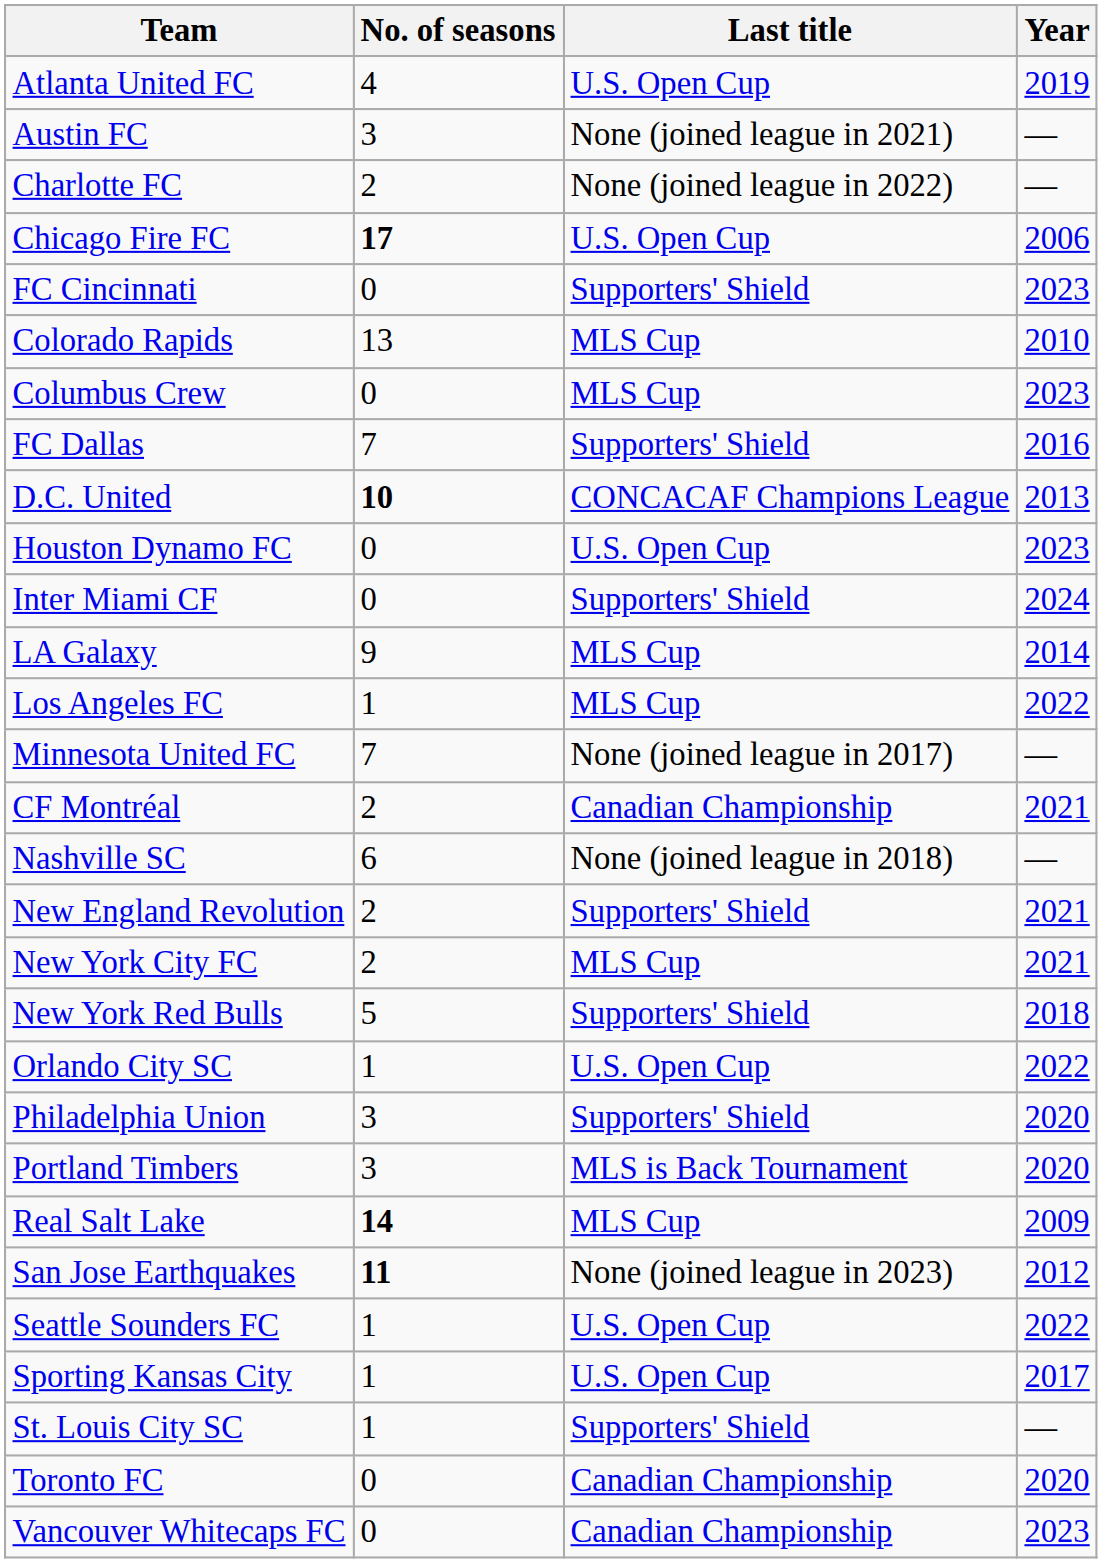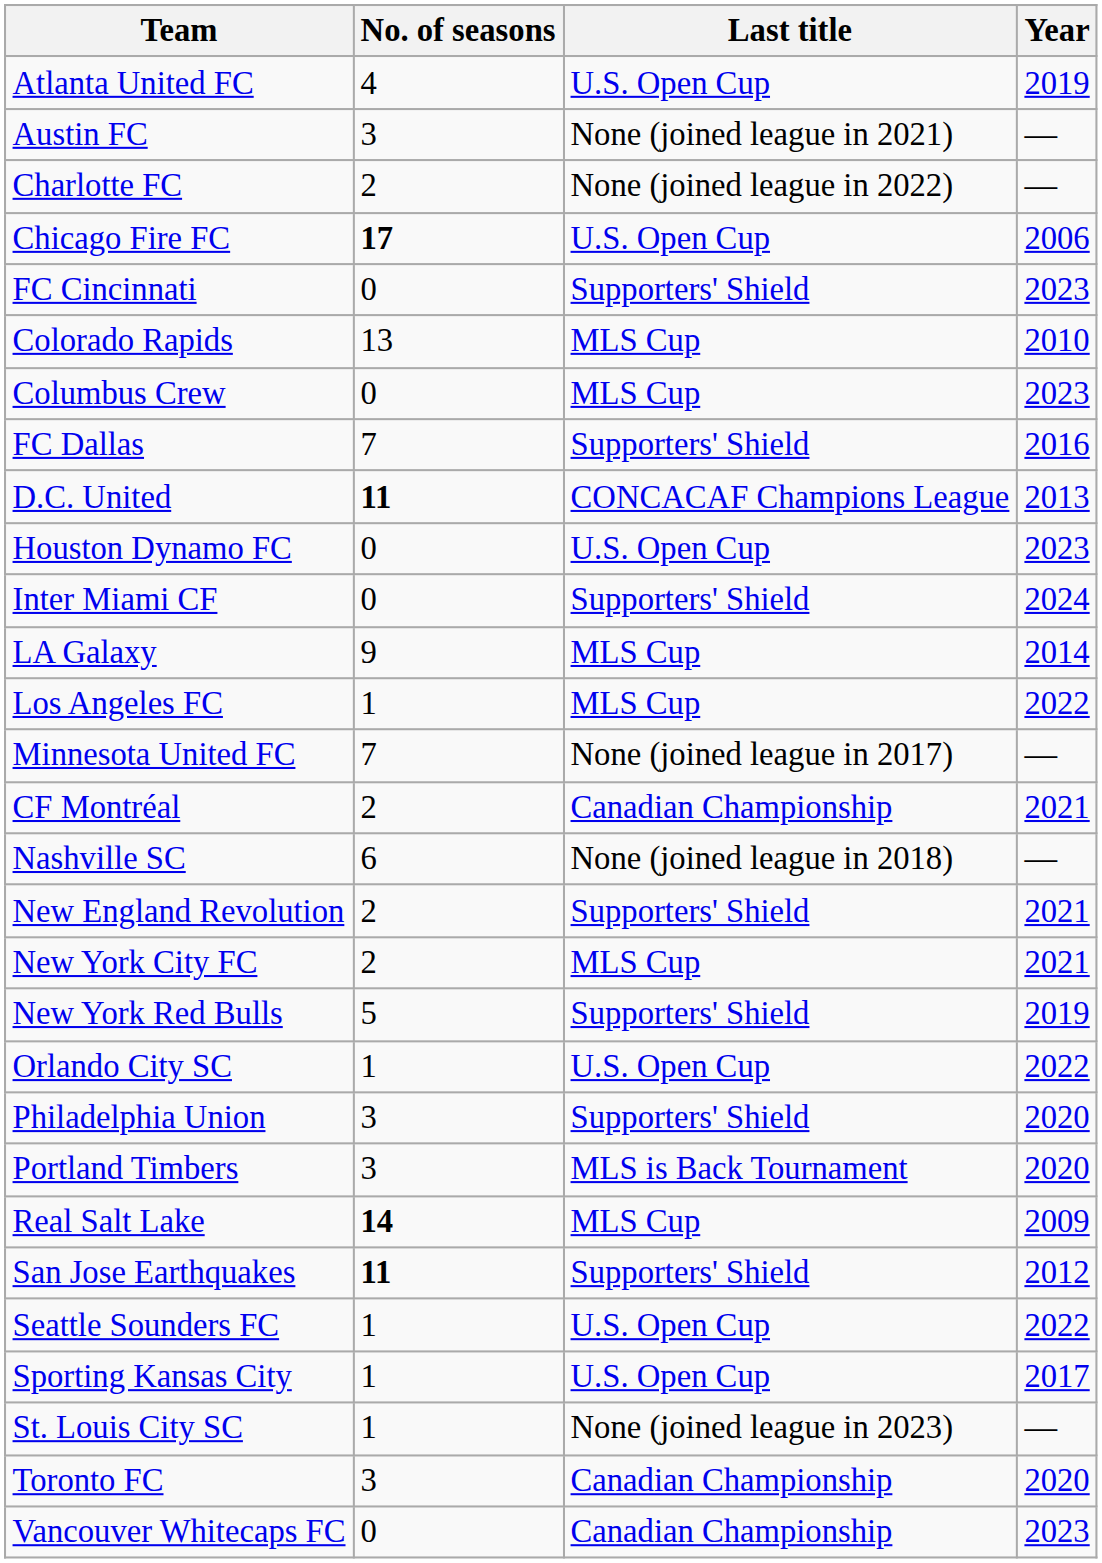D.C. United | No. of seasons: 10 -> 11
New York Red Bulls | Year: 2018 -> 2019
San Jose Earthquakes | Last title: None (joined league in 2023) -> Supporters' Shield
St. Louis City SC | Last title: Supporters' Shield -> None (joined league in 2023)
Toronto FC | No. of seasons: 0 -> 3
